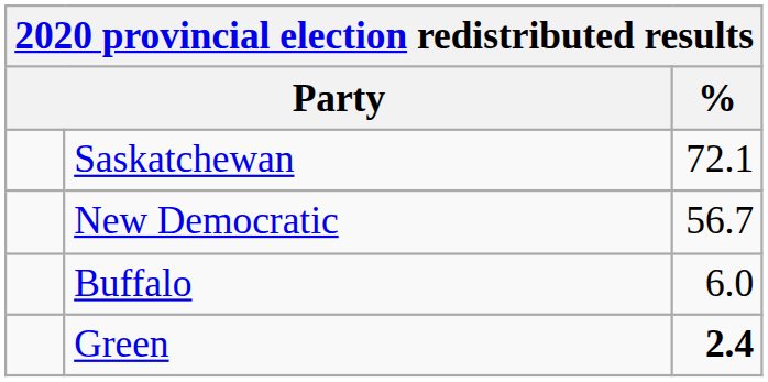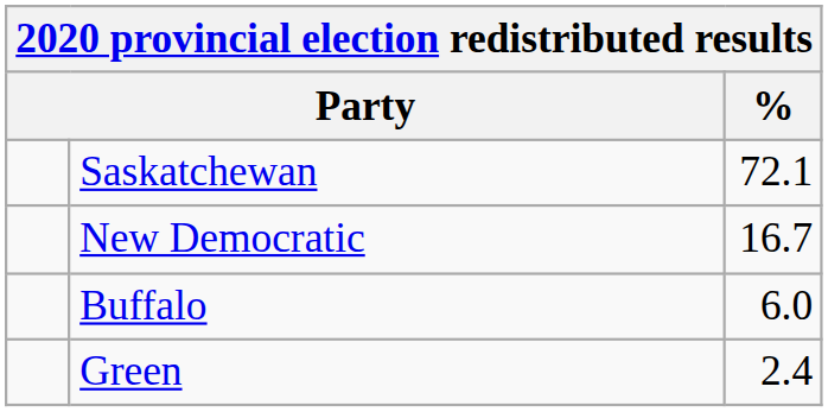New Democratic | %: 56.7 -> 16.7
Green | %: bold -> normal
